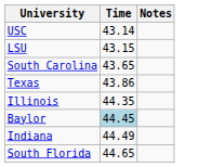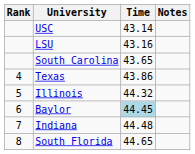+ column: Rank | 4 | 5 | 6 | 7 | 8
LSU | Time: 43.15 -> 43.16
Illinois | Time: 44.35 -> 44.32
Indiana | Time: 44.49 -> 44.48
